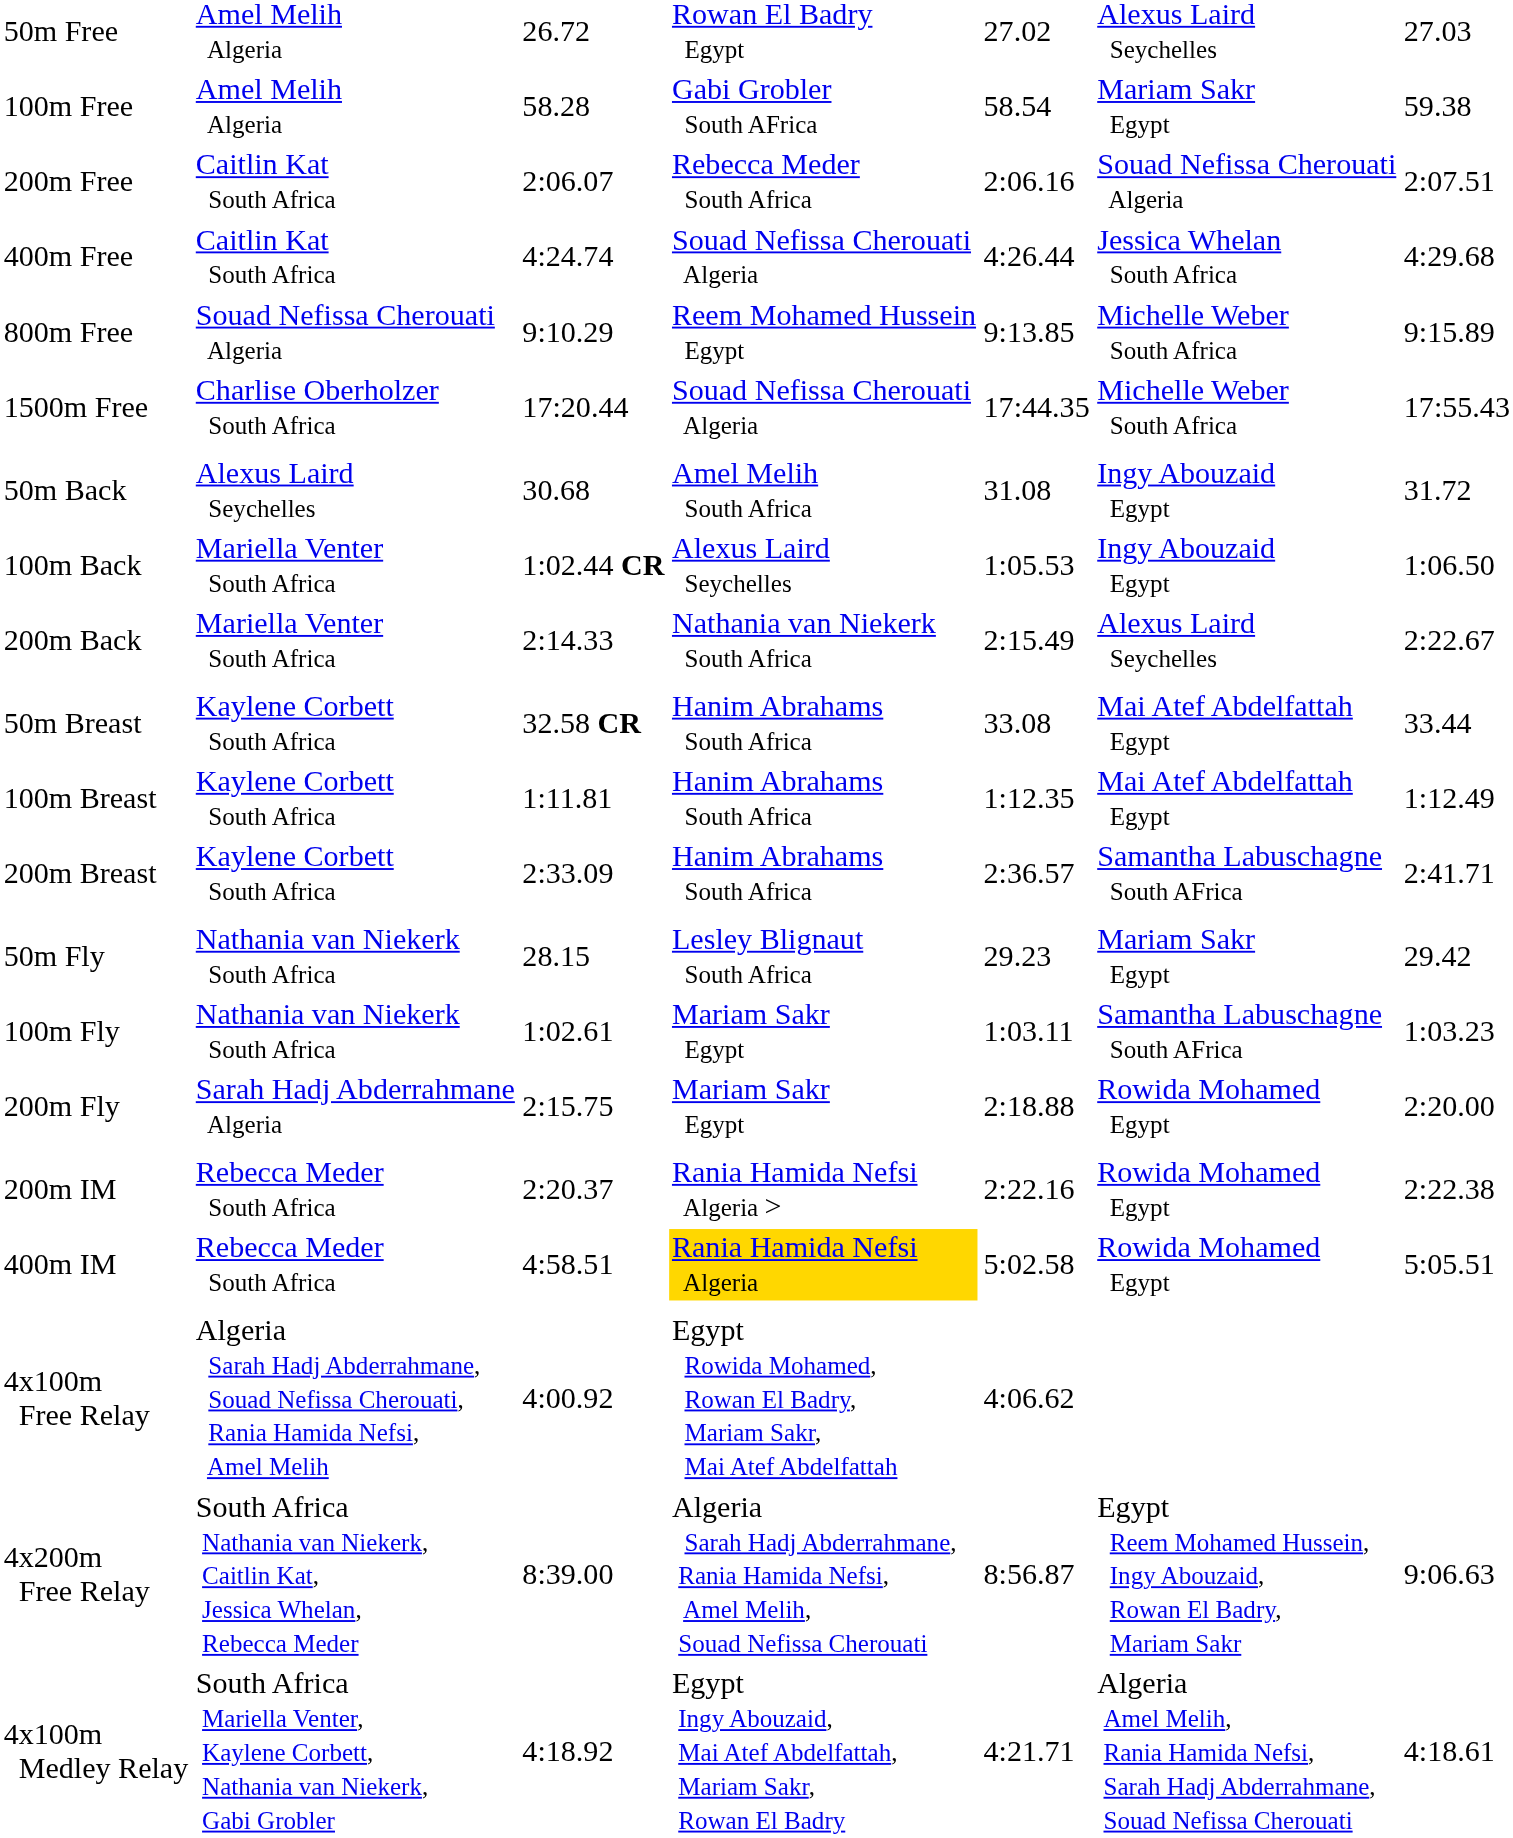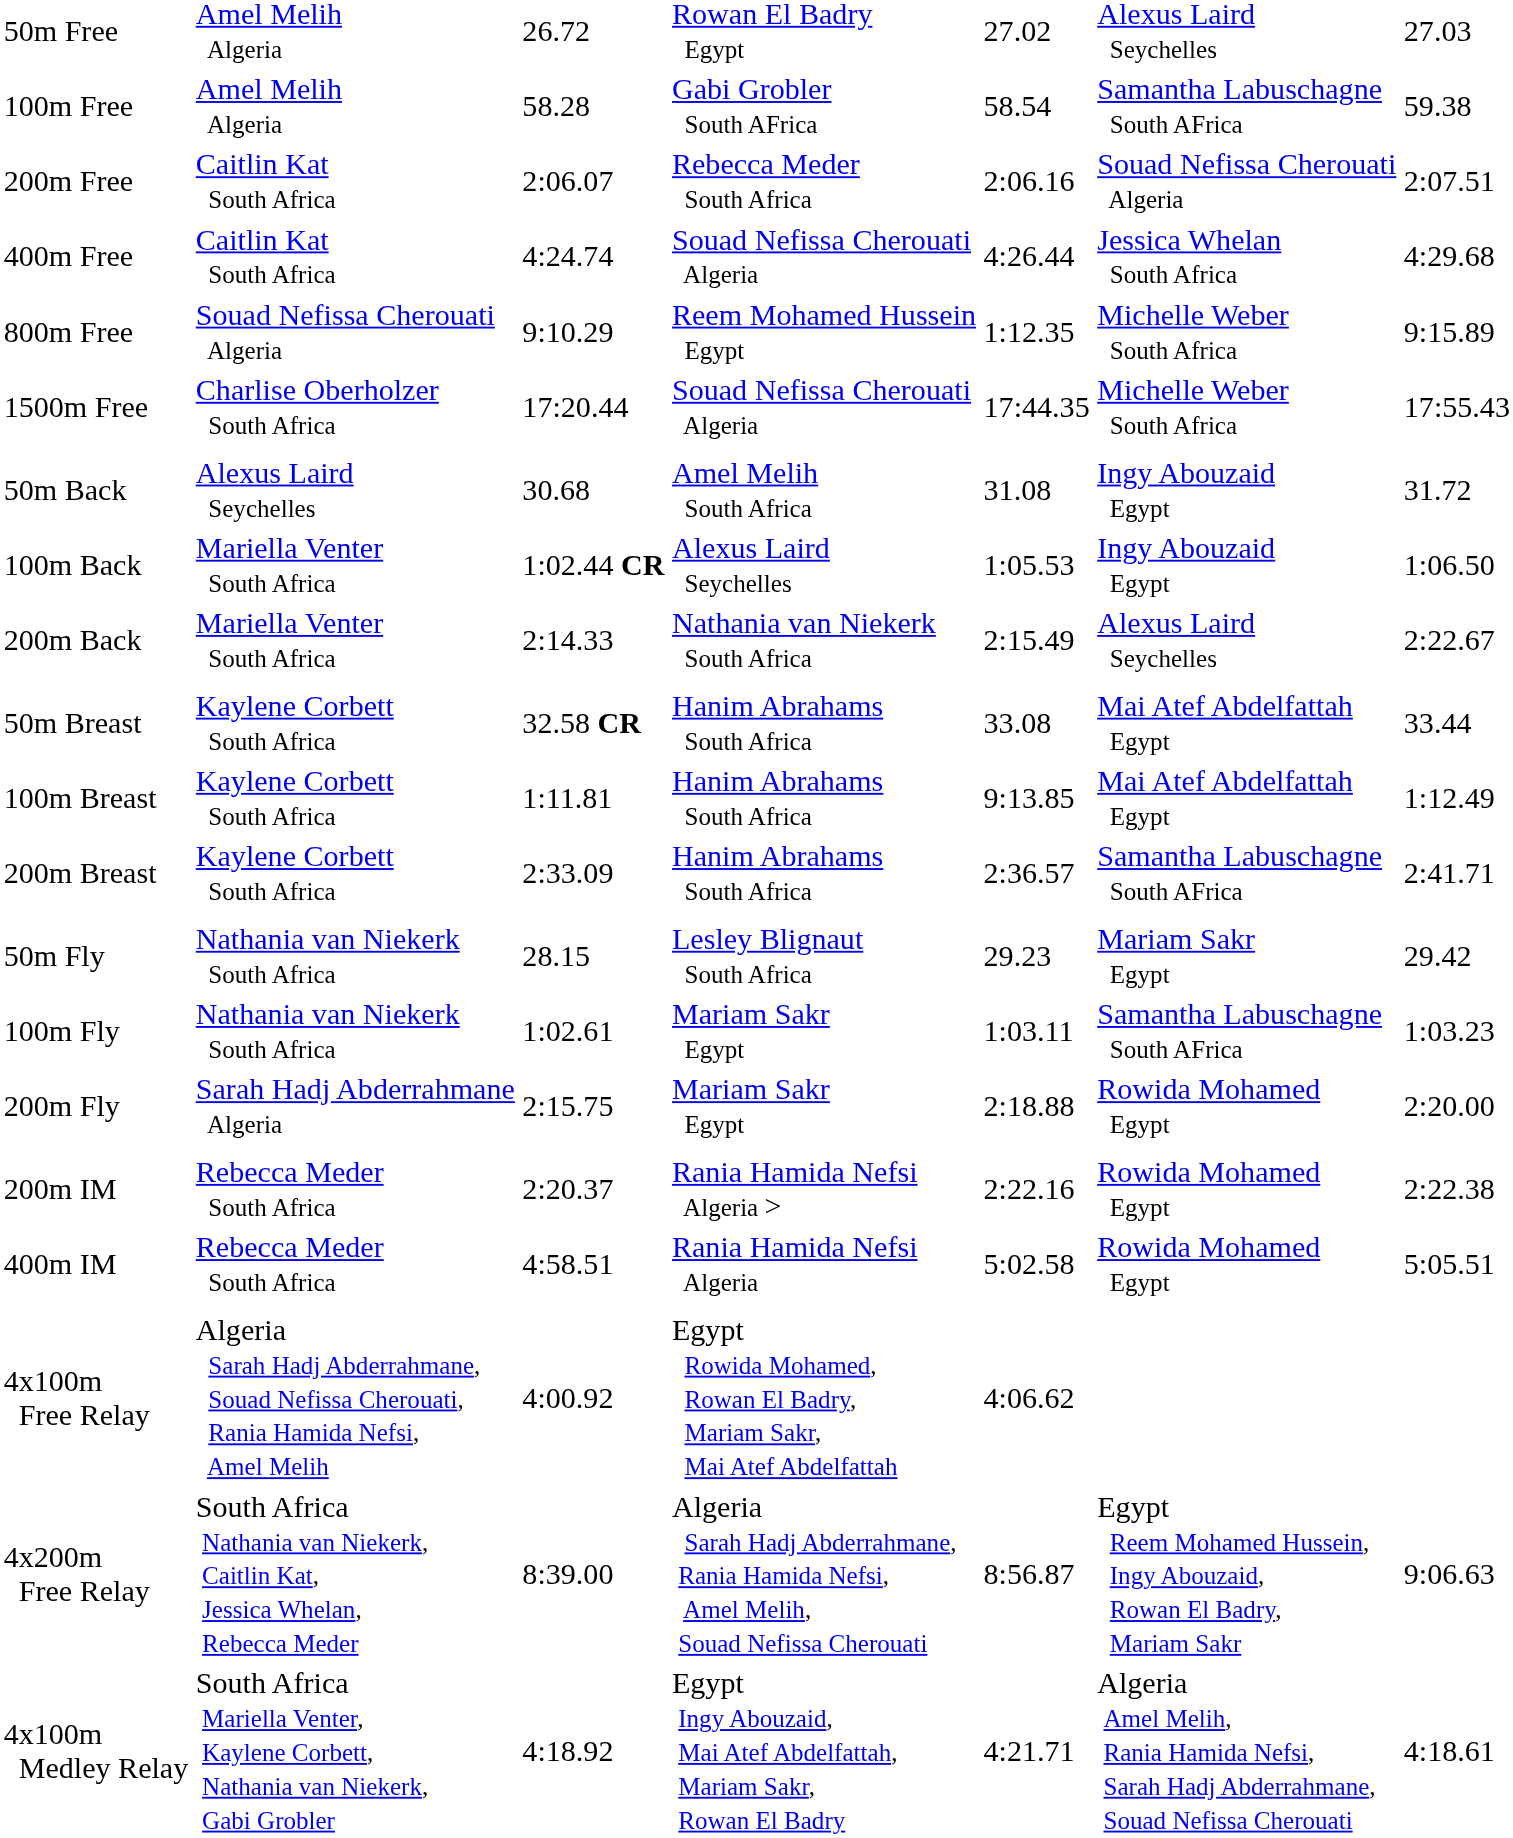100m Free | column 6: Mariam Sakr Egypt -> Samantha Labuschagne South AFrica
800m Free | column 5: 9:13.85 -> 1:12.35
100m Breast | column 5: 1:12.35 -> 9:13.85
400m IM | column 4: gold background -> no background
